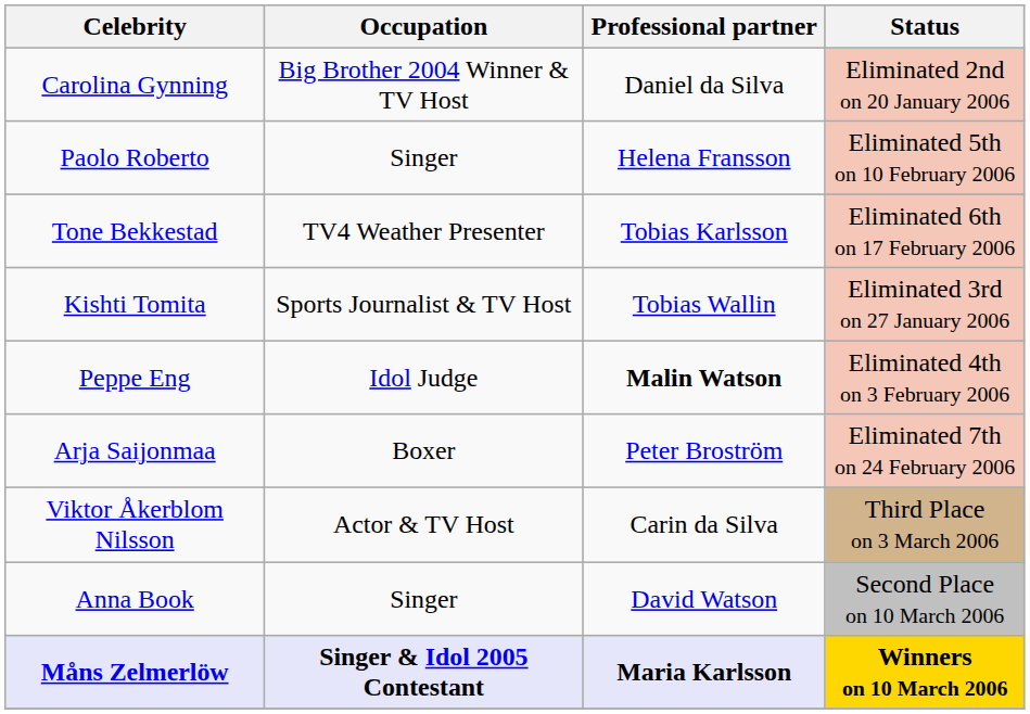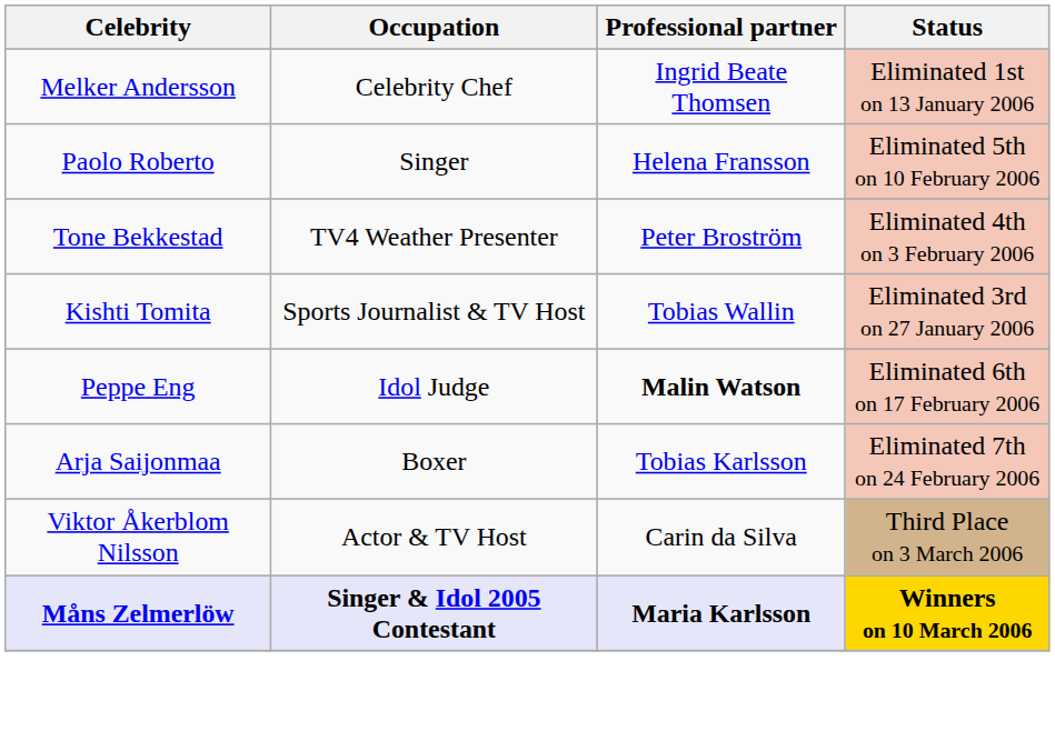+ row: Melker Andersson | Celebrity Chef | Ingrid Beate Thomsen | Eliminated 1st on 13 January 2006
- row: Carolina Gynning | Big Brother 2004 Winner & TV Host | Daniel da Silva | Eliminated 2nd on 20 January 2006
Tone Bekkestad | Professional partner: Tobias Karlsson -> Peter Broström
Tone Bekkestad | Status: Eliminated 6th on 17 February 2006 -> Eliminated 4th on 3 February 2006
Peppe Eng | Status: Eliminated 4th on 3 February 2006 -> Eliminated 6th on 17 February 2006
Arja Saijonmaa | Professional partner: Peter Broström -> Tobias Karlsson
- row: Anna Book | Singer | David Watson | Second Place on 10 March 2006
